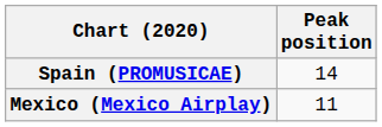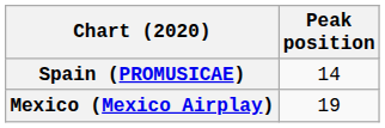Mexico (Mexico Airplay) | Peak position: 11 -> 19
